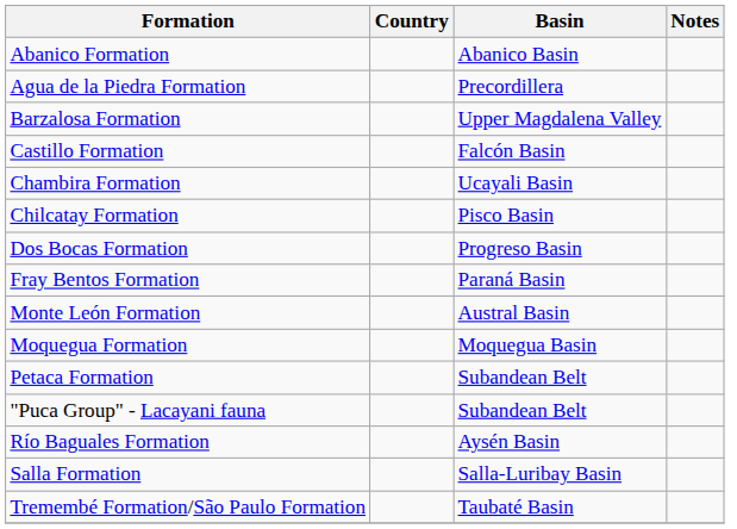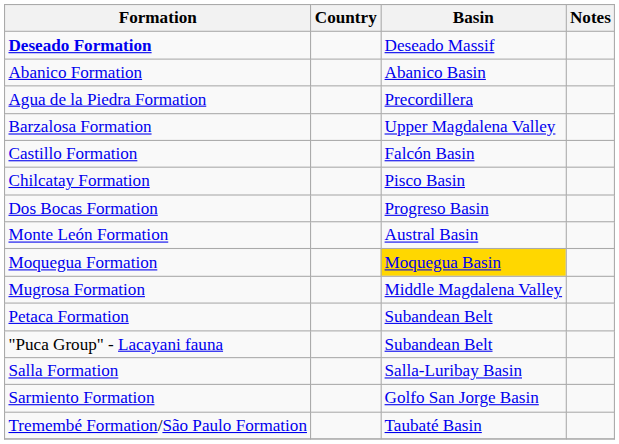+ row: Deseado Formation | Deseado Massif
- row: Chambira Formation | Ucayali Basin
- row: Fray Bentos Formation | Paraná Basin
Moquegua Formation | Basin: no background -> gold background
+ row: Mugrosa Formation | Middle Magdalena Valley
- row: Río Baguales Formation | Aysén Basin
+ row: Sarmiento Formation | Golfo San Jorge Basin
